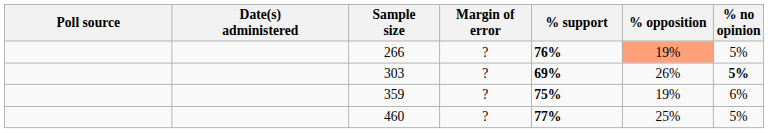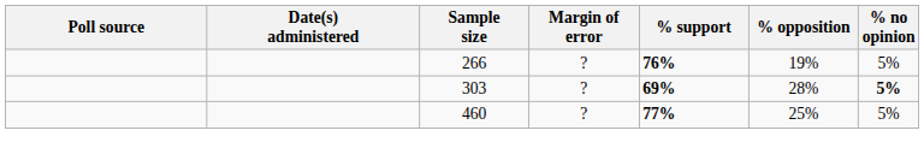266 | % opposition: lightsalmon background -> no background
303 | % opposition: 26% -> 28%
- row: 359 | ? | 75% | 19% | 6%
